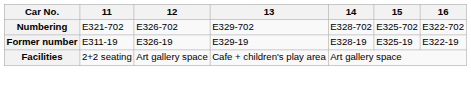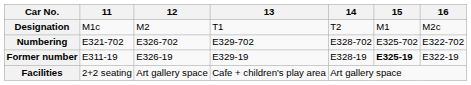+ row: Designation | M1c | M2 | T1 | T2 | M1 | M2c
Former number | 15: normal -> bold
